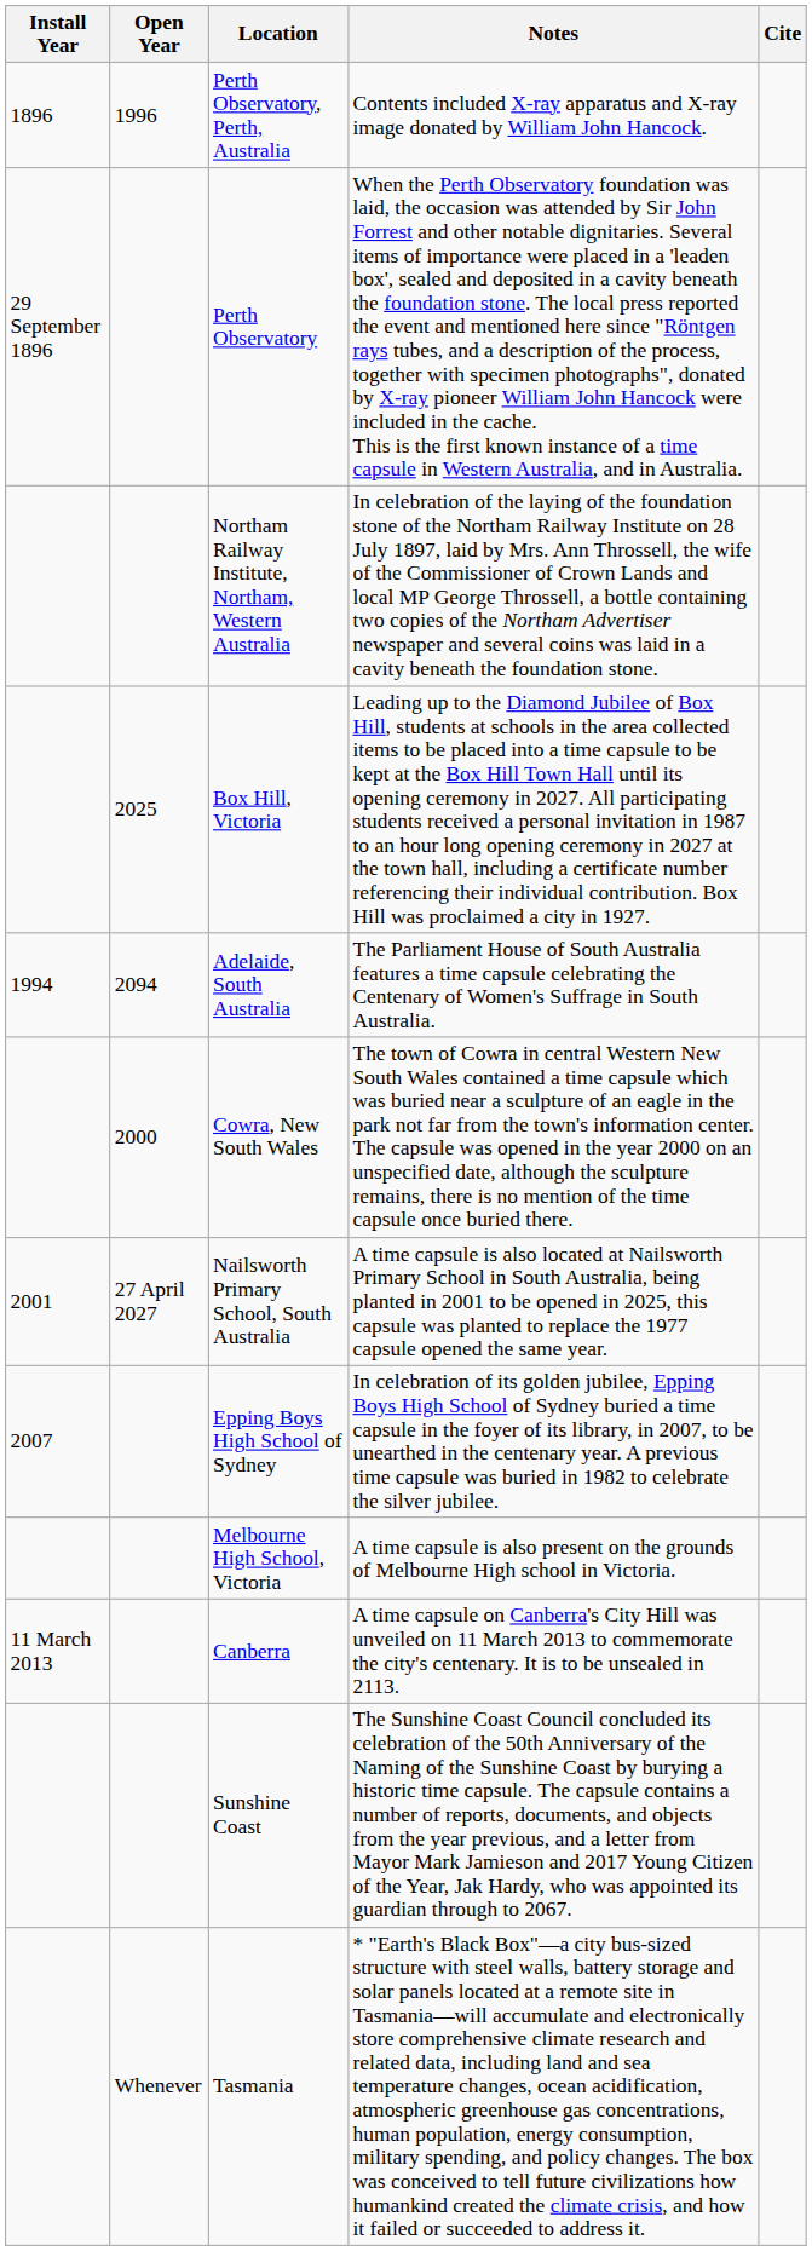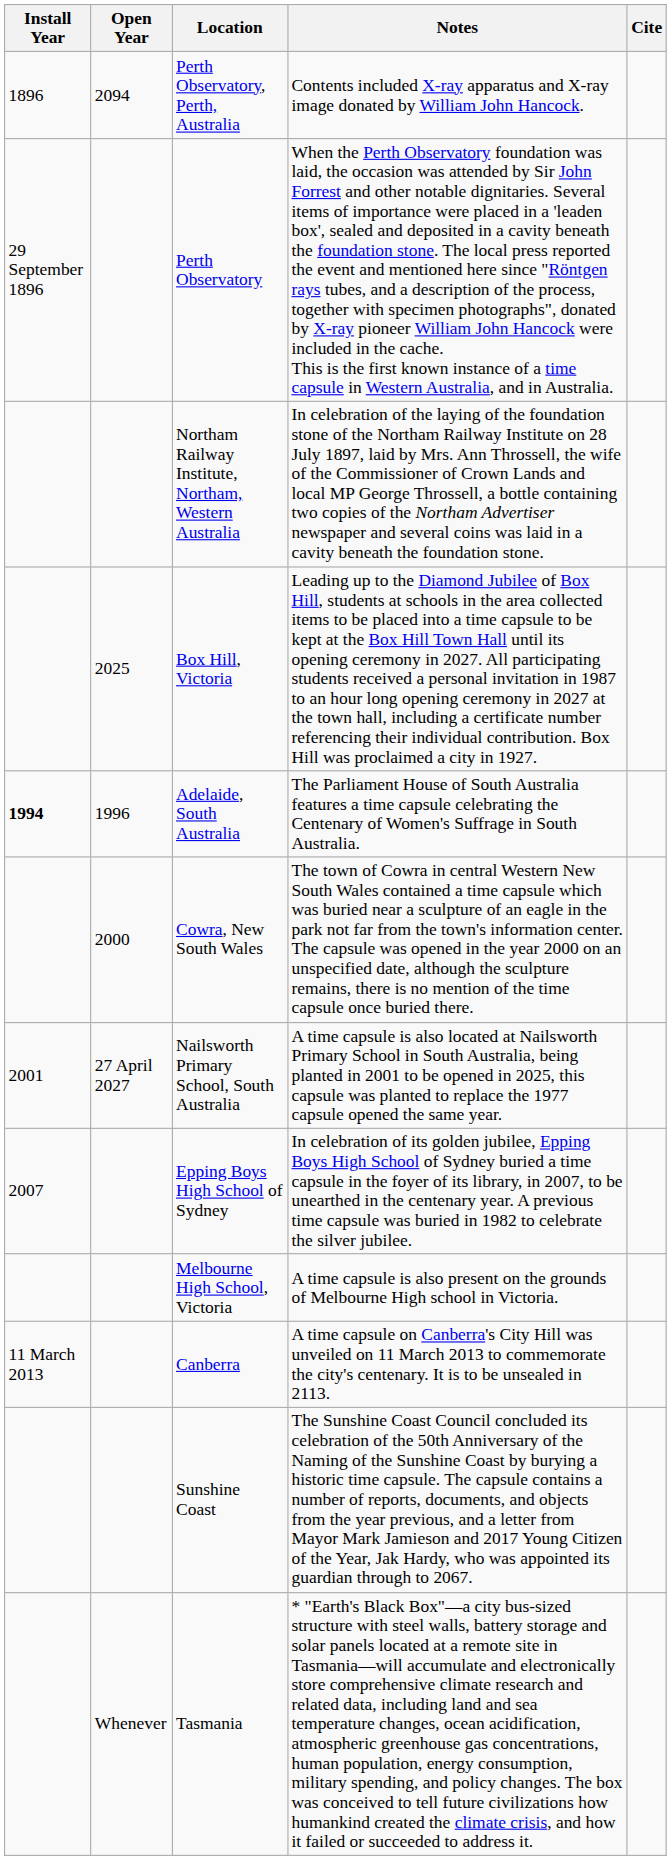Perth Observatory, Perth, Australia | Open Year: 1996 -> 2094
Adelaide, South Australia | Install Year: normal -> bold
Adelaide, South Australia | Open Year: 2094 -> 1996
